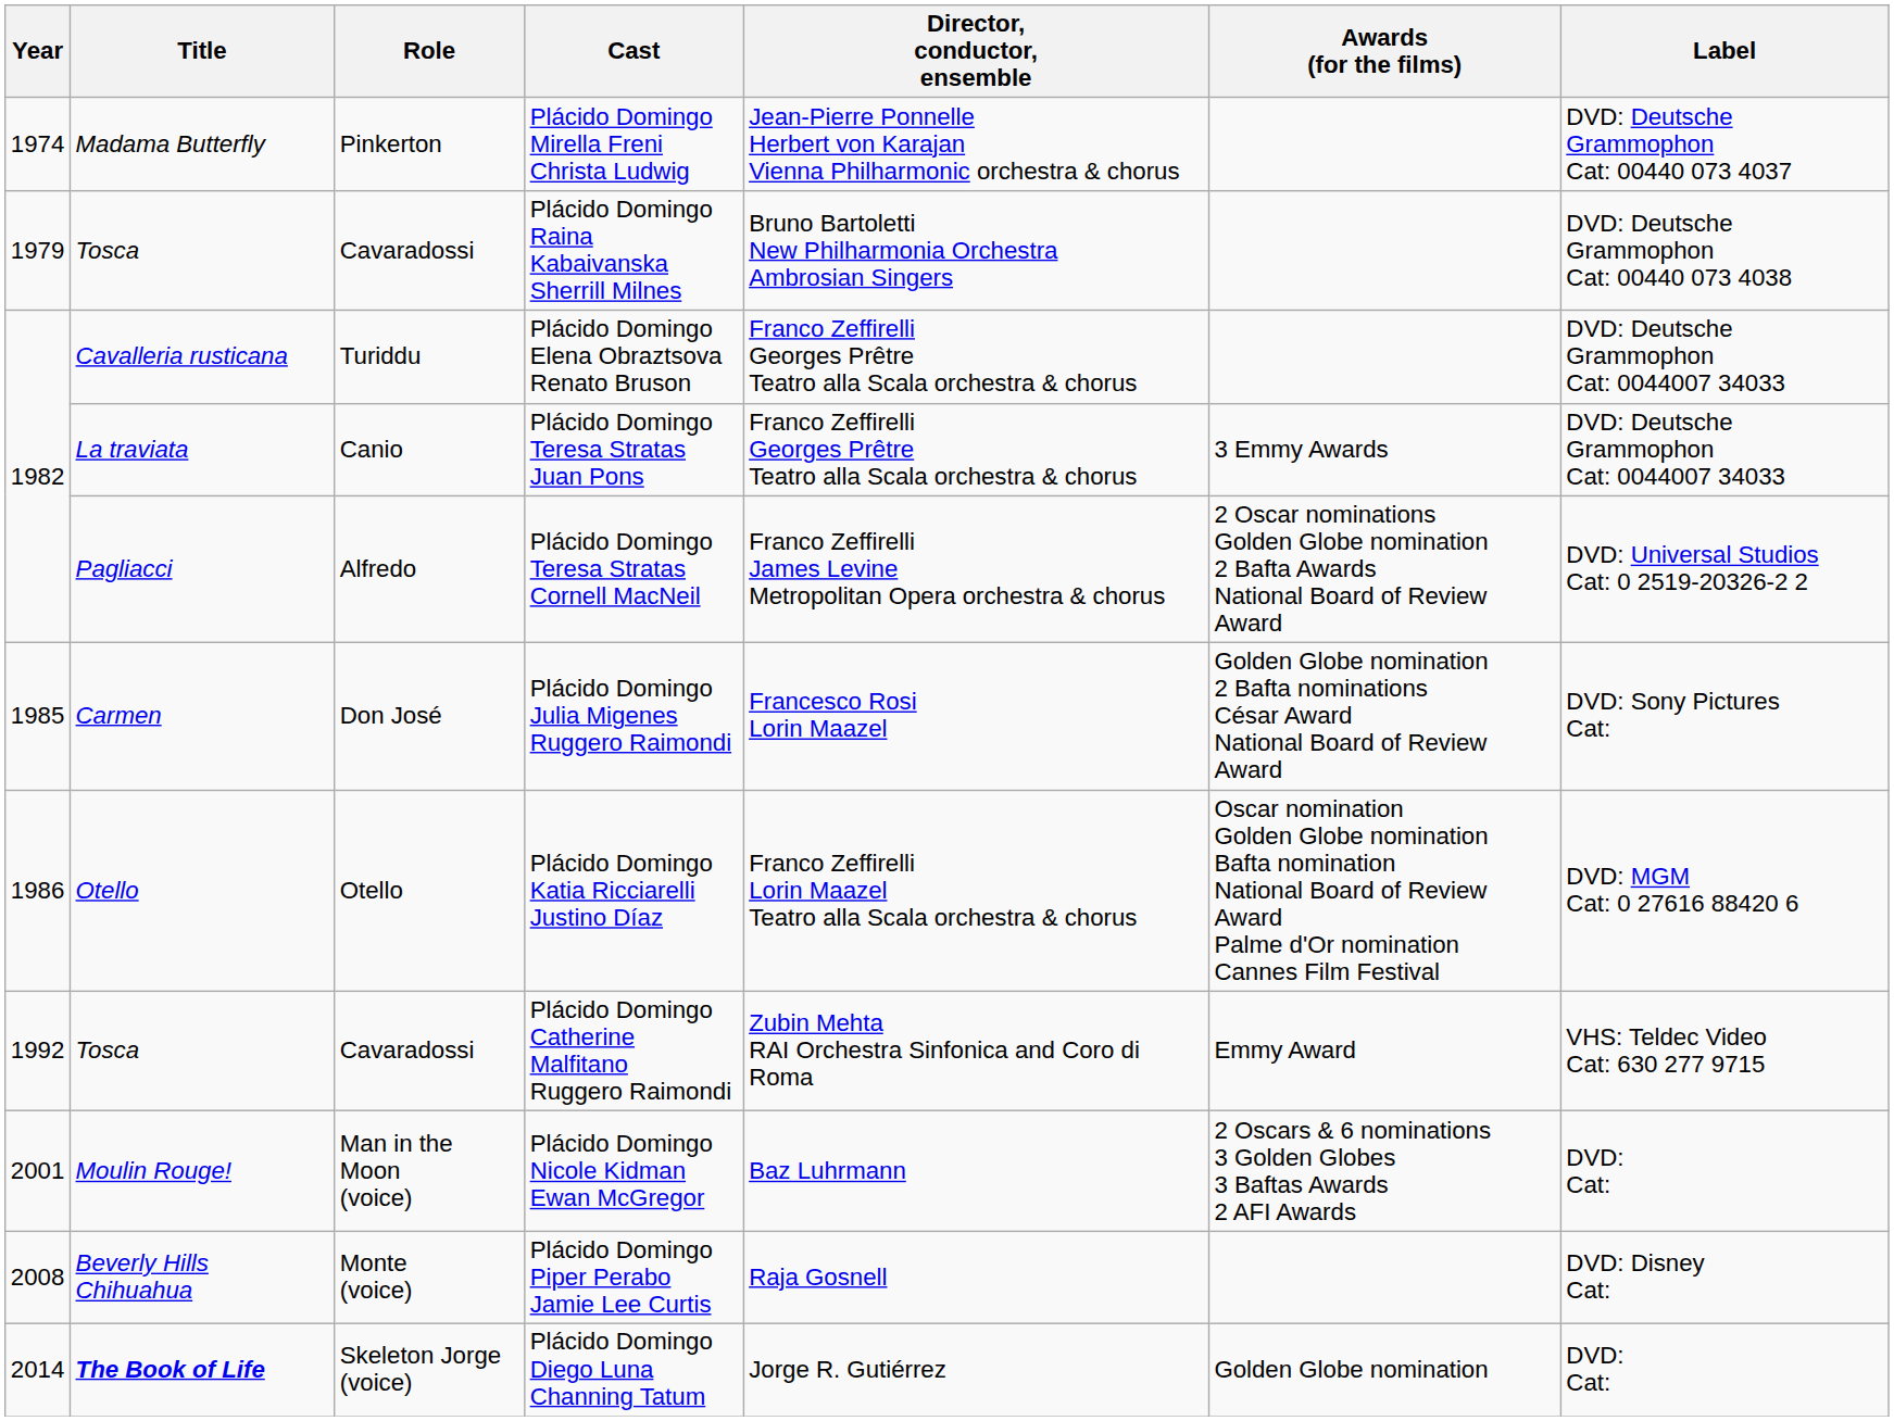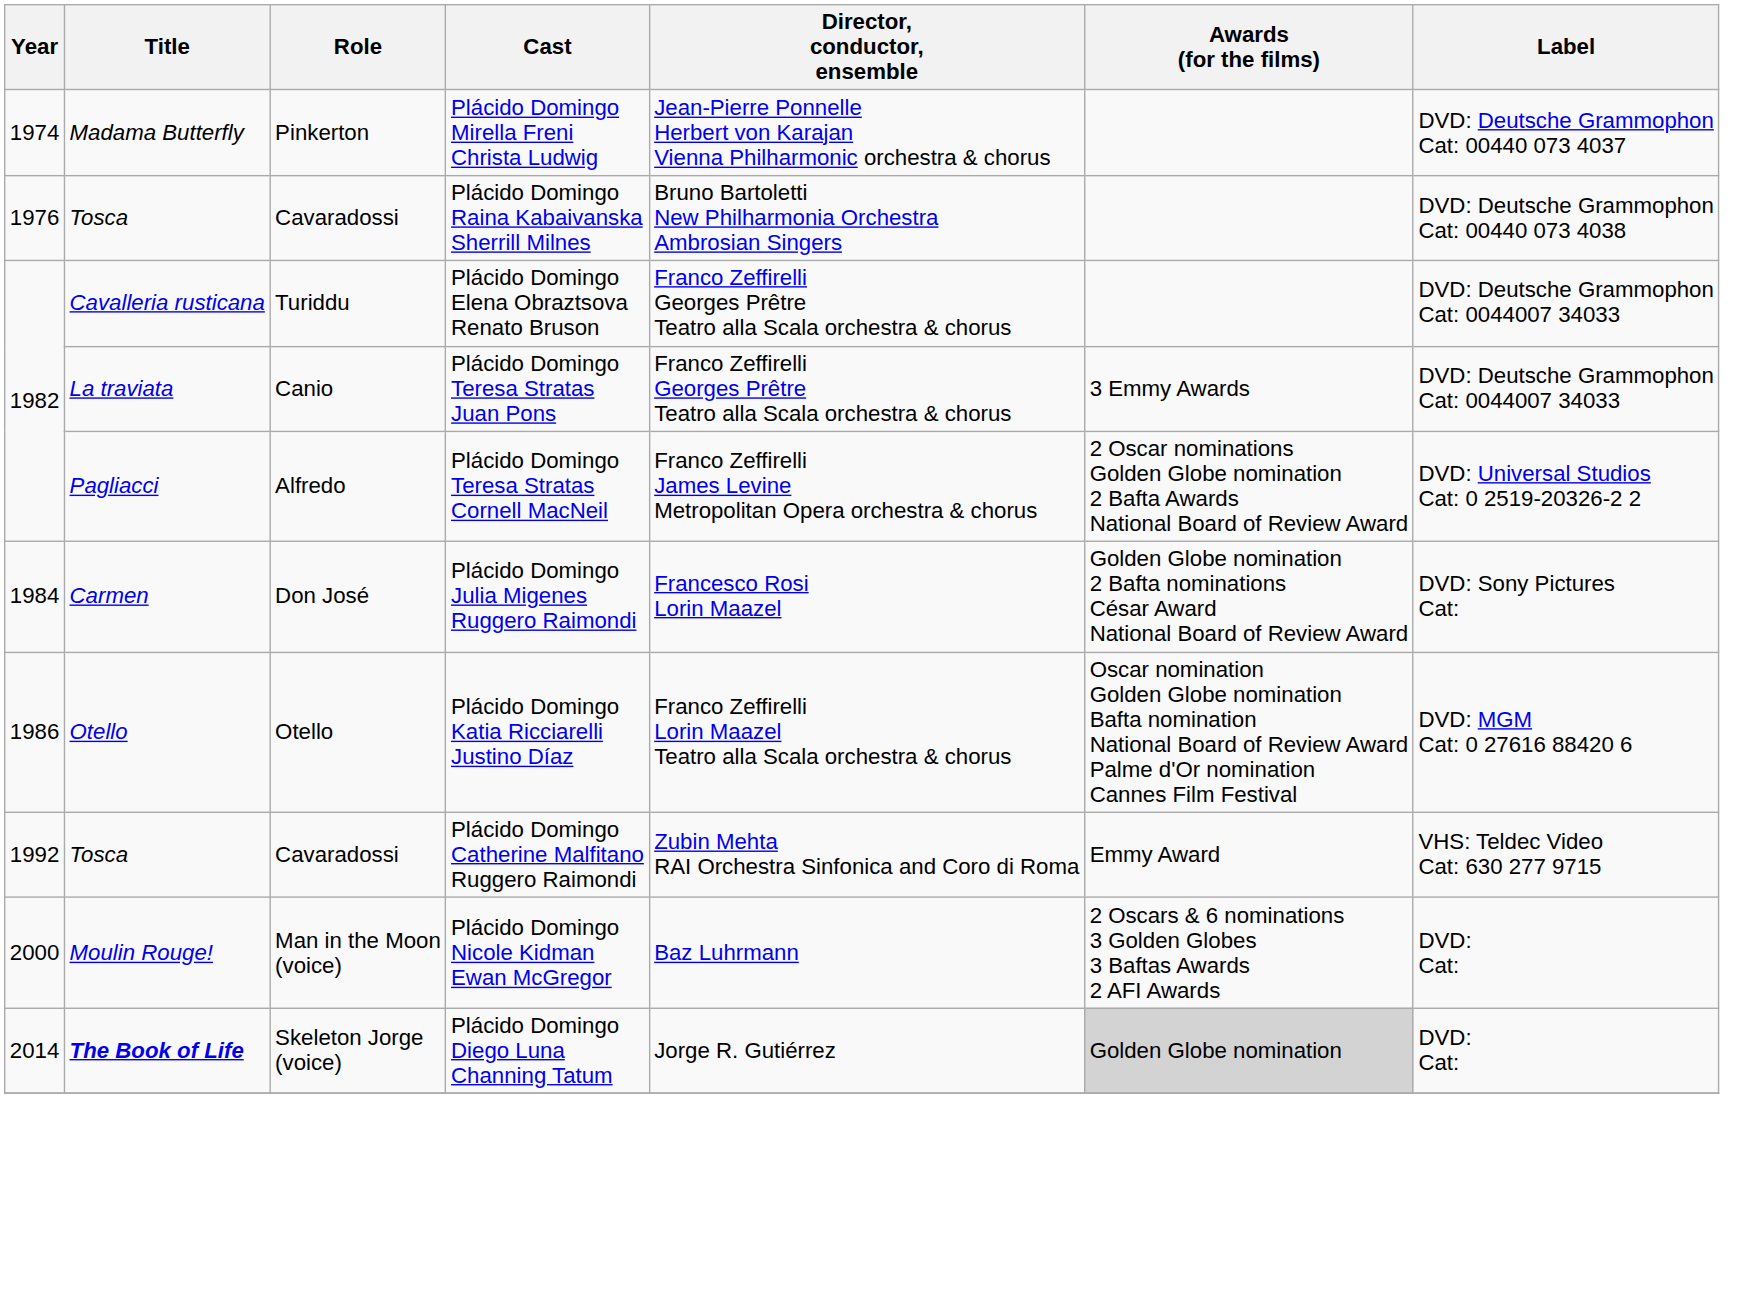Plácido Domingo Raina Kabaivanska Sherrill Milnes | Year: 1979 -> 1976
Plácido Domingo Julia Migenes Ruggero Raimondi | Year: 1985 -> 1984
Plácido Domingo Nicole Kidman Ewan McGregor | Year: 2001 -> 2000
- row: 2008 | Beverly Hills Chihuahua | Monte (voice) | Plácido Domingo Piper Perabo Jamie Lee Curtis | Raja Gosnell | DVD: Disney Cat:
Plácido Domingo Diego Luna Channing Tatum | Awards (for the films): no background -> lightgrey background
